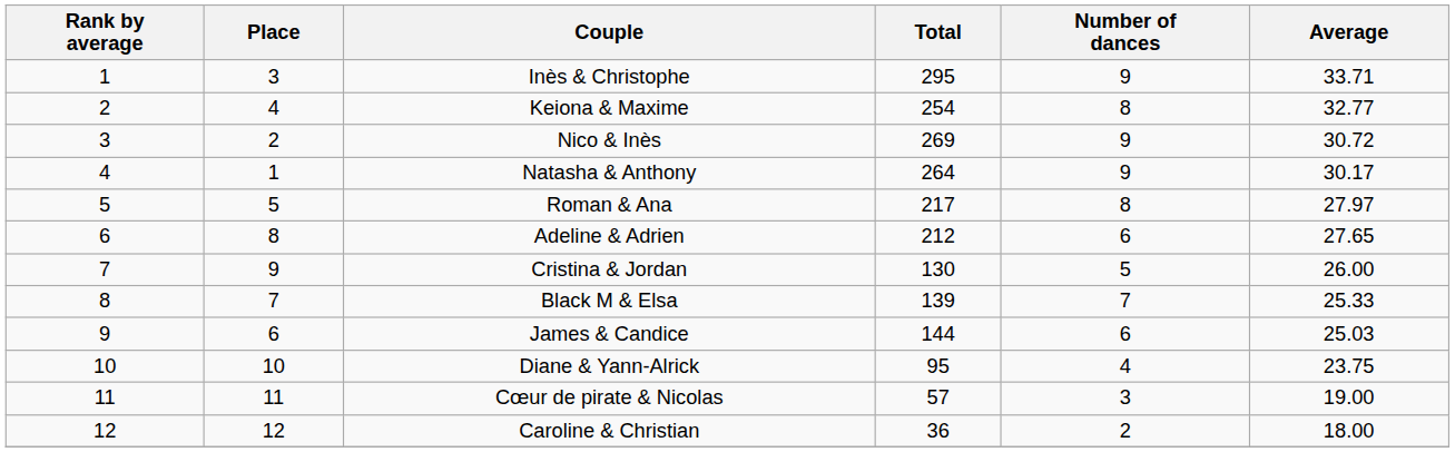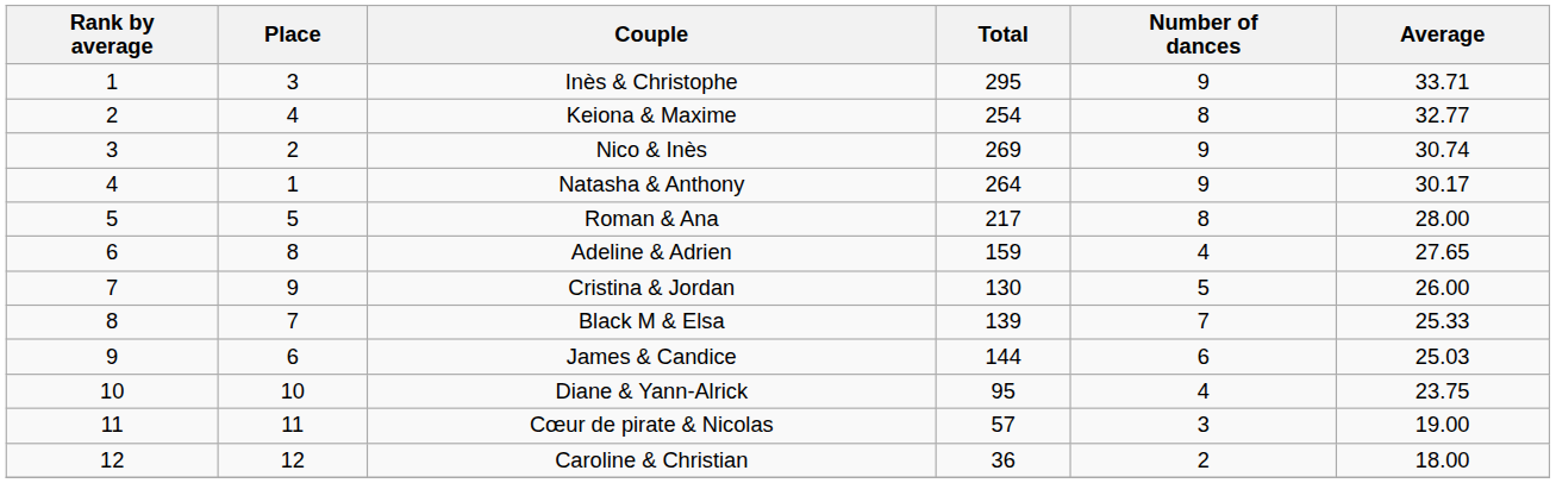Nico & Inès | Average: 30.72 -> 30.74
Roman & Ana | Average: 27.97 -> 28.00
Adeline & Adrien | Total: 212 -> 159
Adeline & Adrien | Number of dances: 6 -> 4
